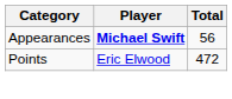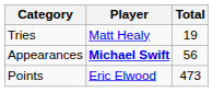+ row: Tries | Matt Healy | 19
Points | Total: 472 -> 473
